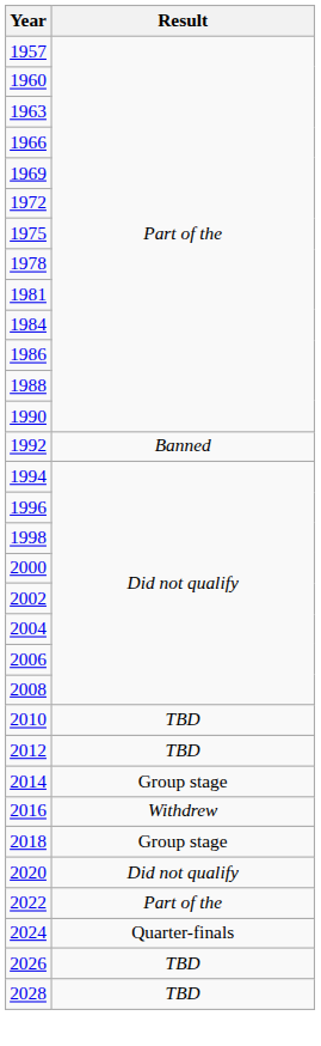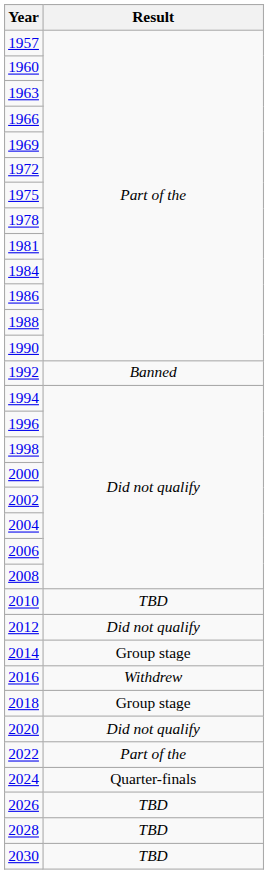2012 | Result: TBD -> Did not qualify
+ row: 2030 | TBD
